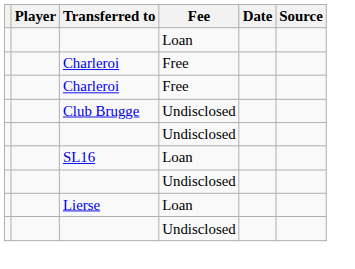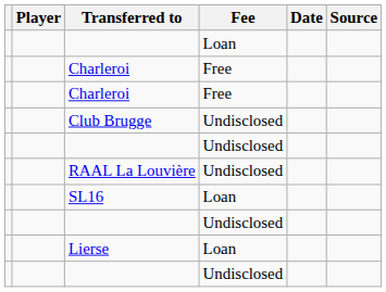+ row: RAAL La Louvière | Undisclosed
